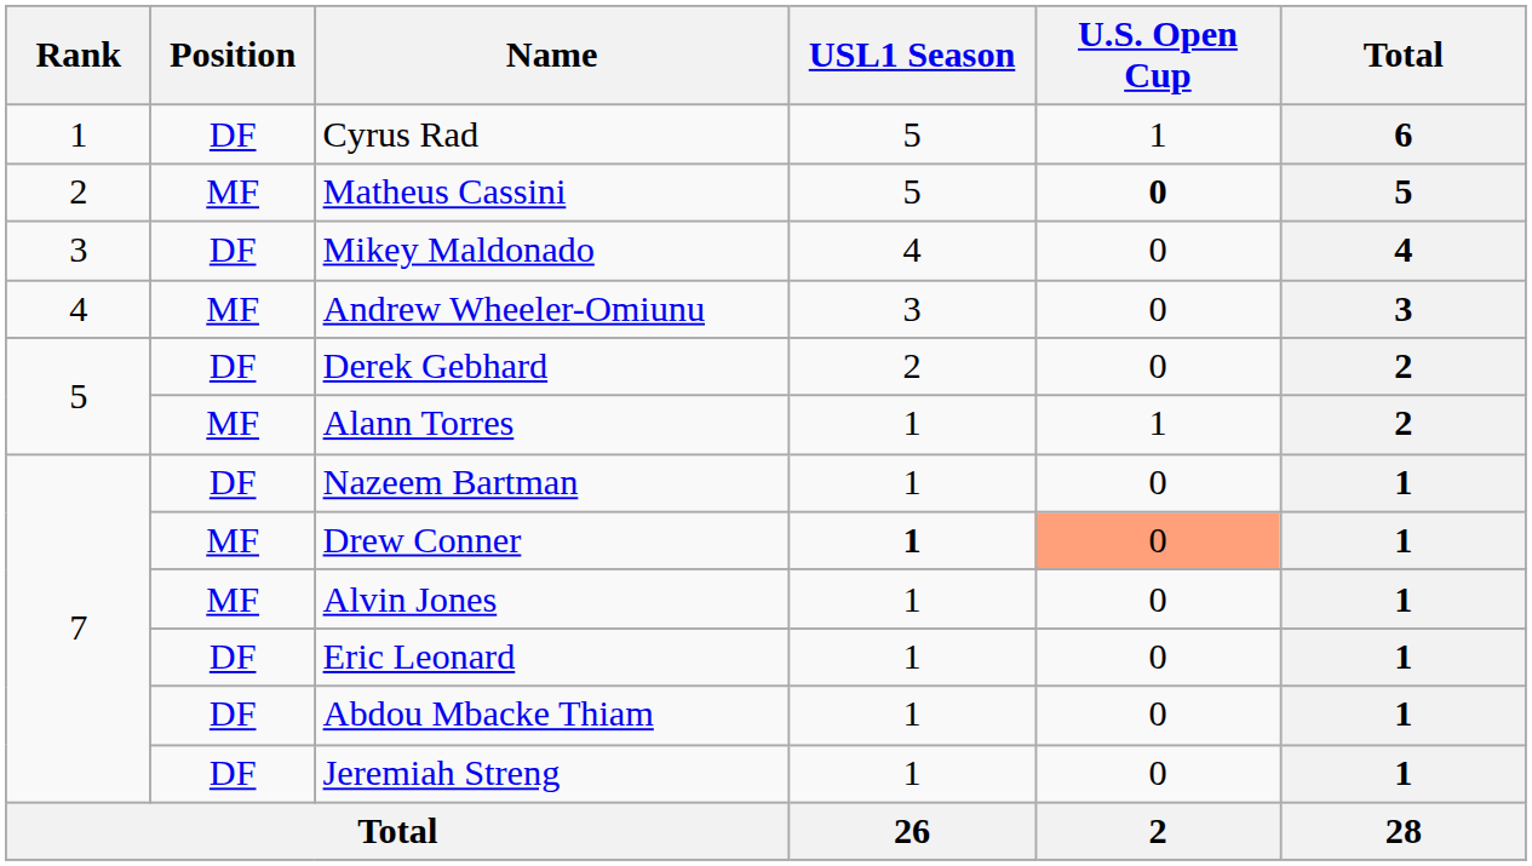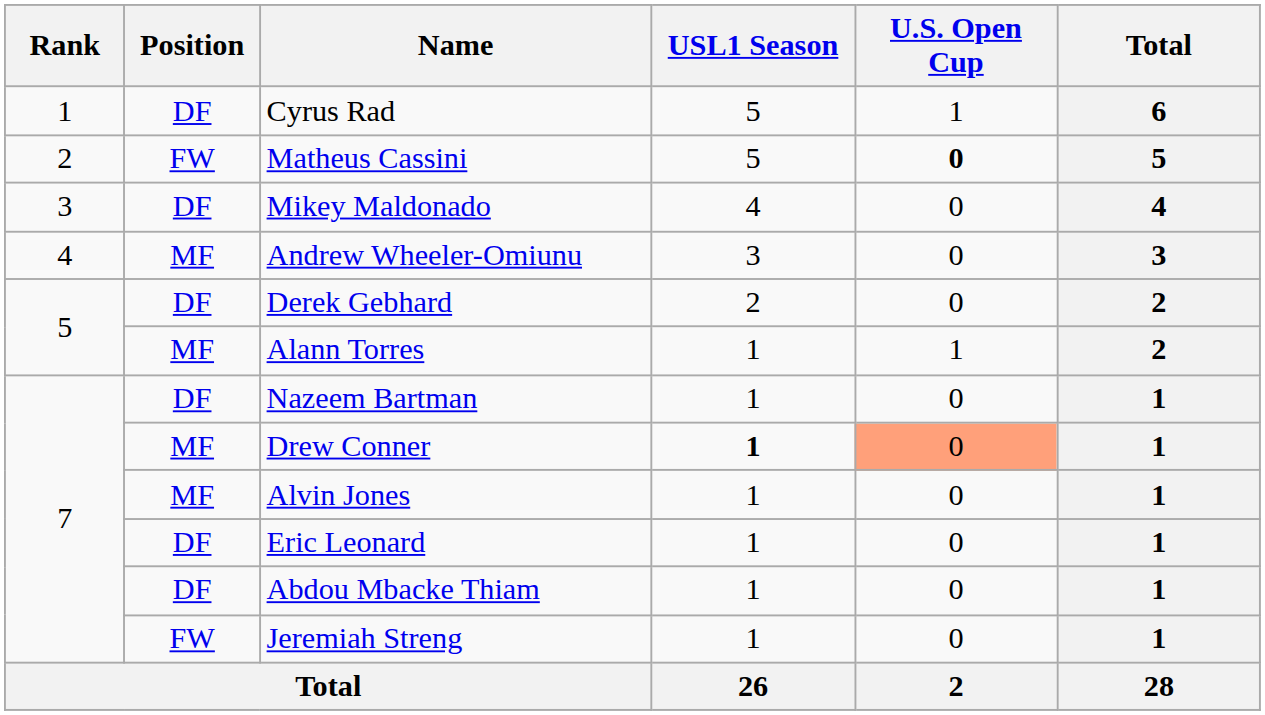Matheus Cassini | Position: MF -> FW
Jeremiah Streng | Position: DF -> FW
